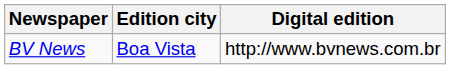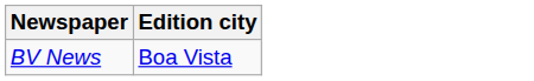- column: Digital edition | http://www.bvnews.com.br
